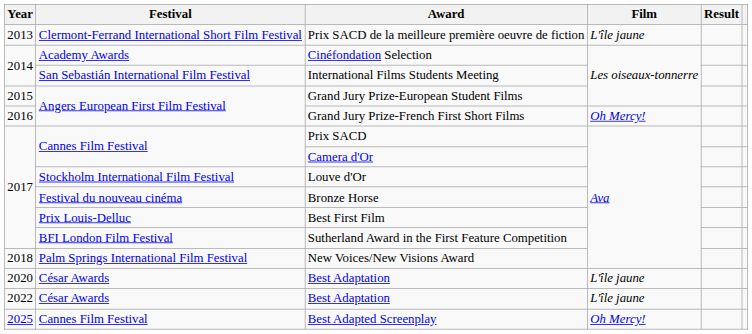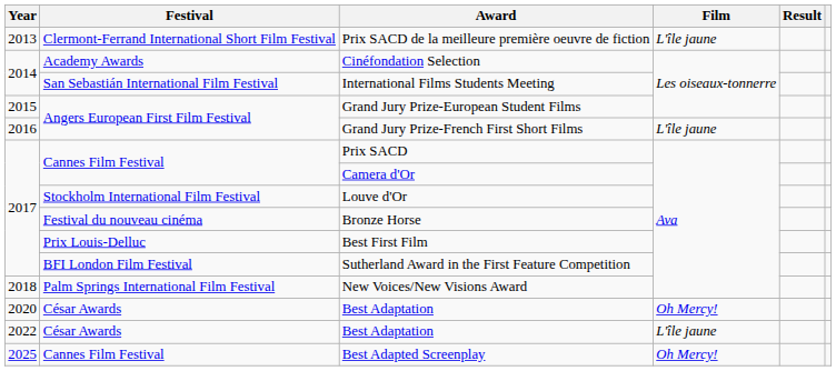Grand Jury Prize-French First Short Films | Film: Oh Mercy! -> L'île jaune
2020 / Best Adaptation | Film: L'île jaune -> Oh Mercy!
